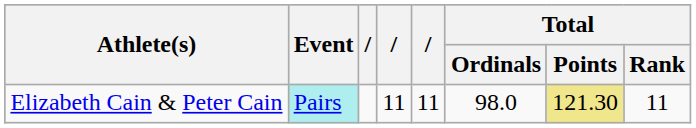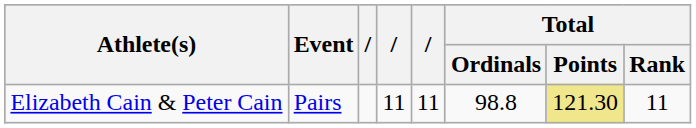Elizabeth Cain & Peter Cain | Event: paleturquoise background -> no background
Elizabeth Cain & Peter Cain | Total / Ordinals: 98.0 -> 98.8
